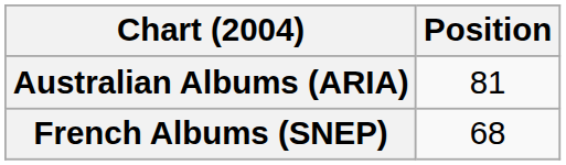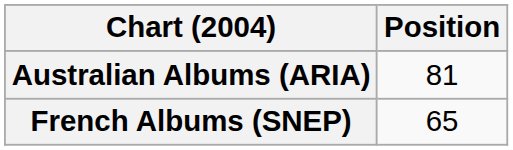French Albums (SNEP) | Position: 68 -> 65
